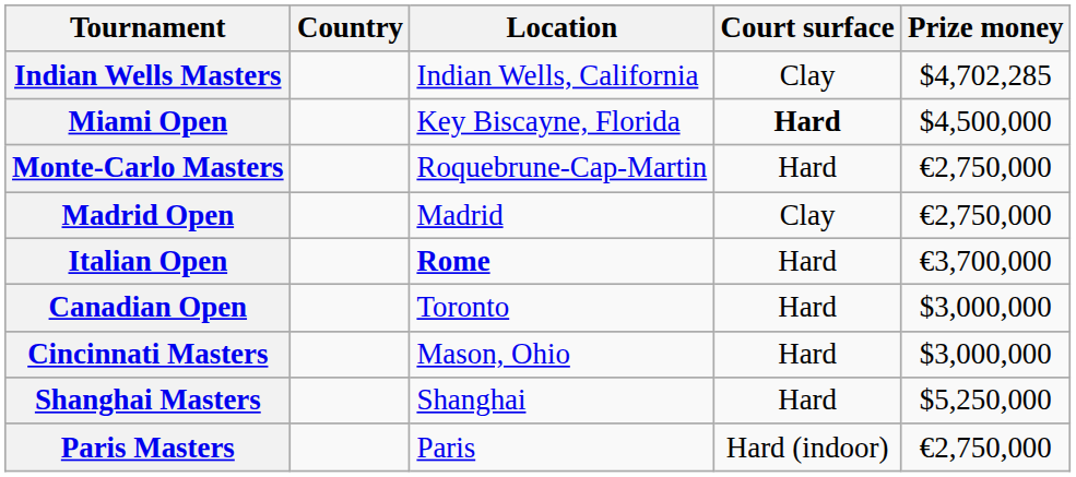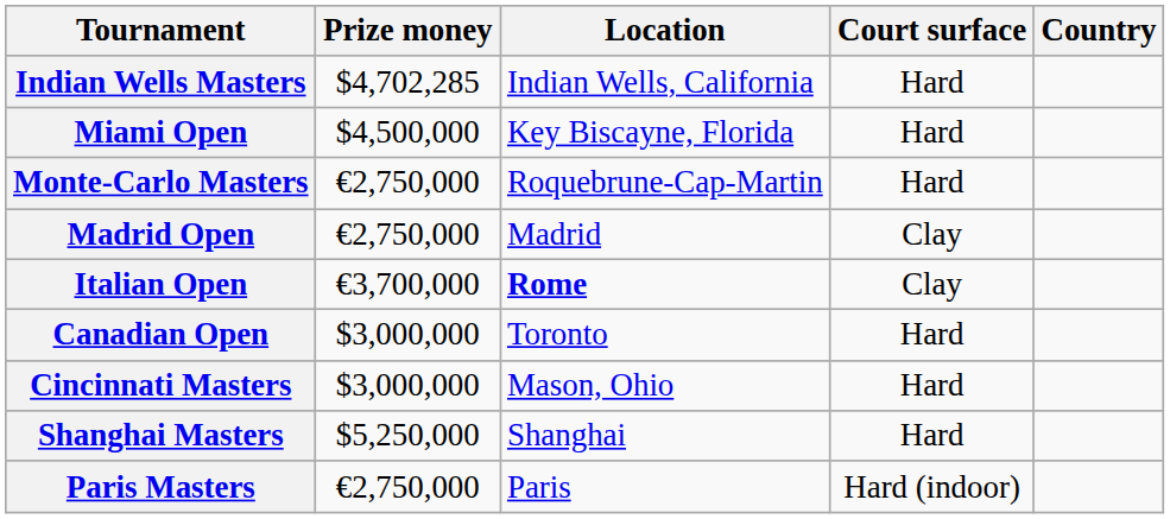columns swapped: Country <-> Prize money
Indian Wells Masters | Court surface: Clay -> Hard
Miami Open | Court surface: bold -> normal
Italian Open | Court surface: Hard -> Clay
